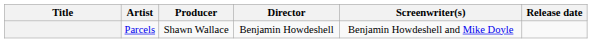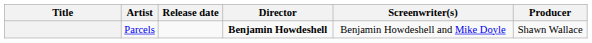columns swapped: Release date <-> Producer
Parcels | Director: normal -> bold
